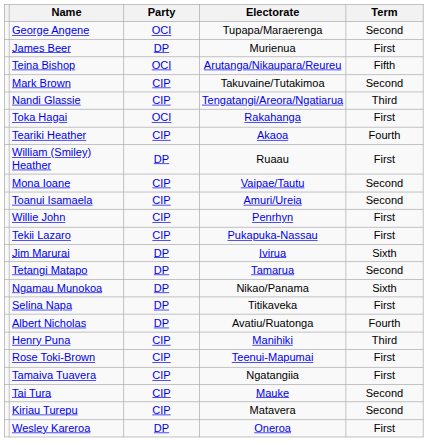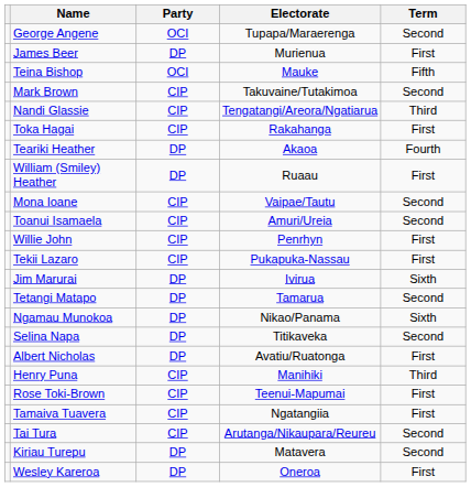Teina Bishop | Electorate: Arutanga/Nikaupara/Reureu -> Mauke
Toka Hagai | Party: OCI -> CIP
Teariki Heather | Party: CIP -> DP
Selina Napa | Term: First -> Second
Albert Nicholas | Term: Fourth -> First
Tai Tura | Electorate: Mauke -> Arutanga/Nikaupara/Reureu
Kiriau Turepu | Party: CIP -> DP
